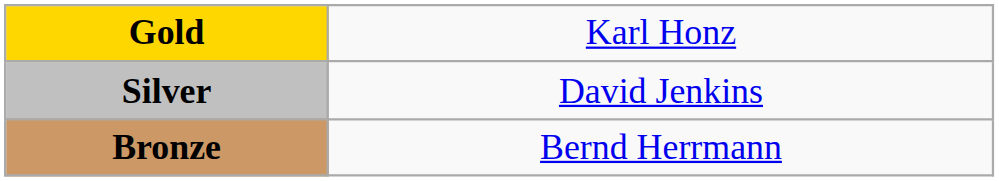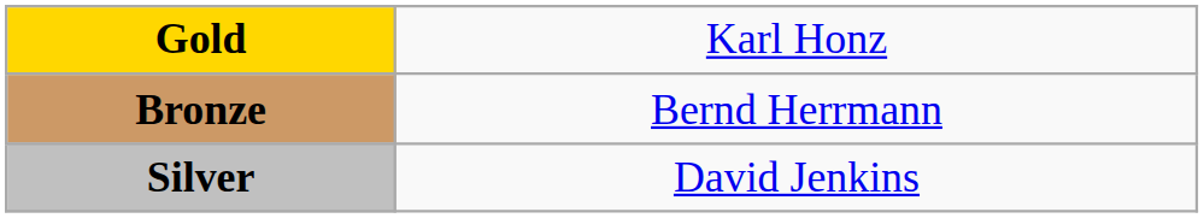rows swapped: Silver <-> Bronze
